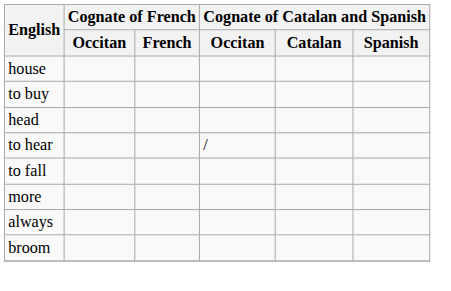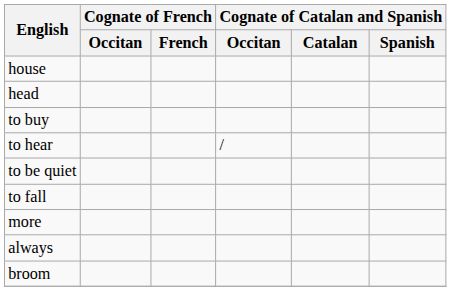rows swapped: head <-> to buy
+ row: to be quiet
